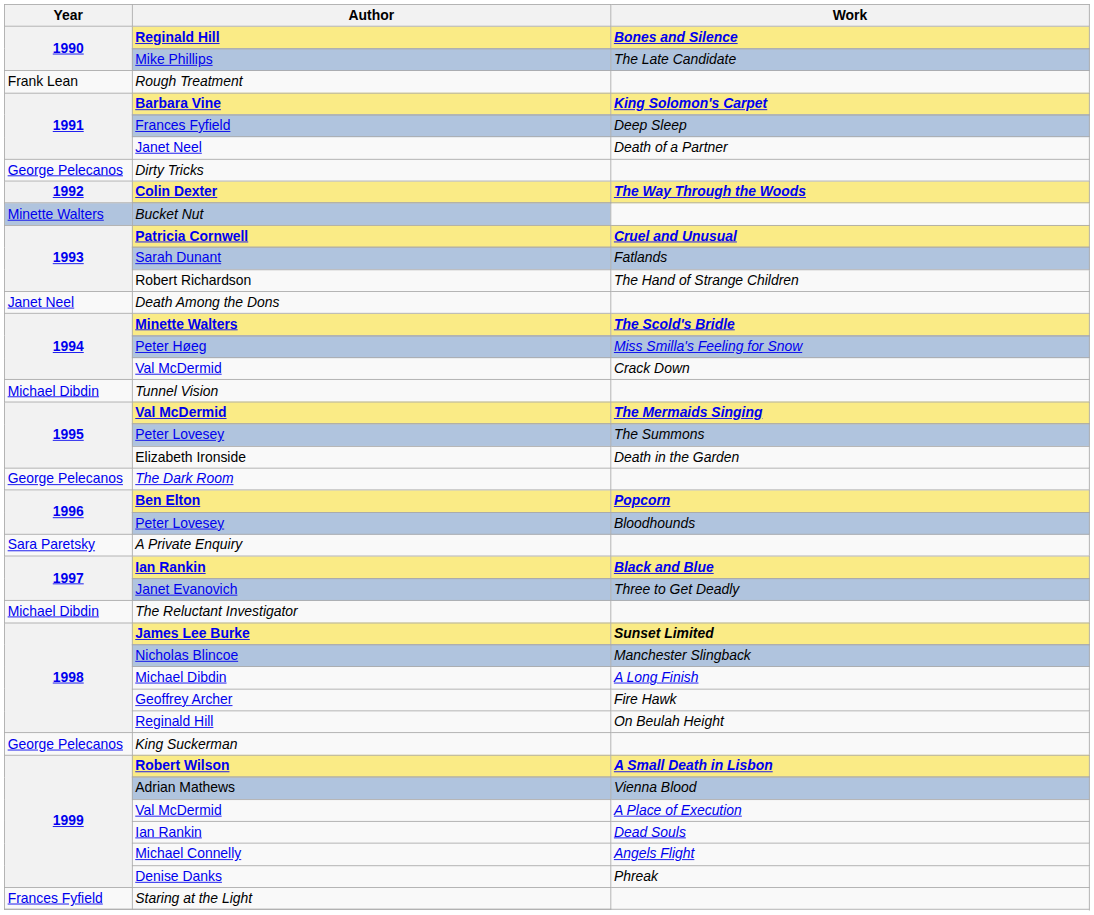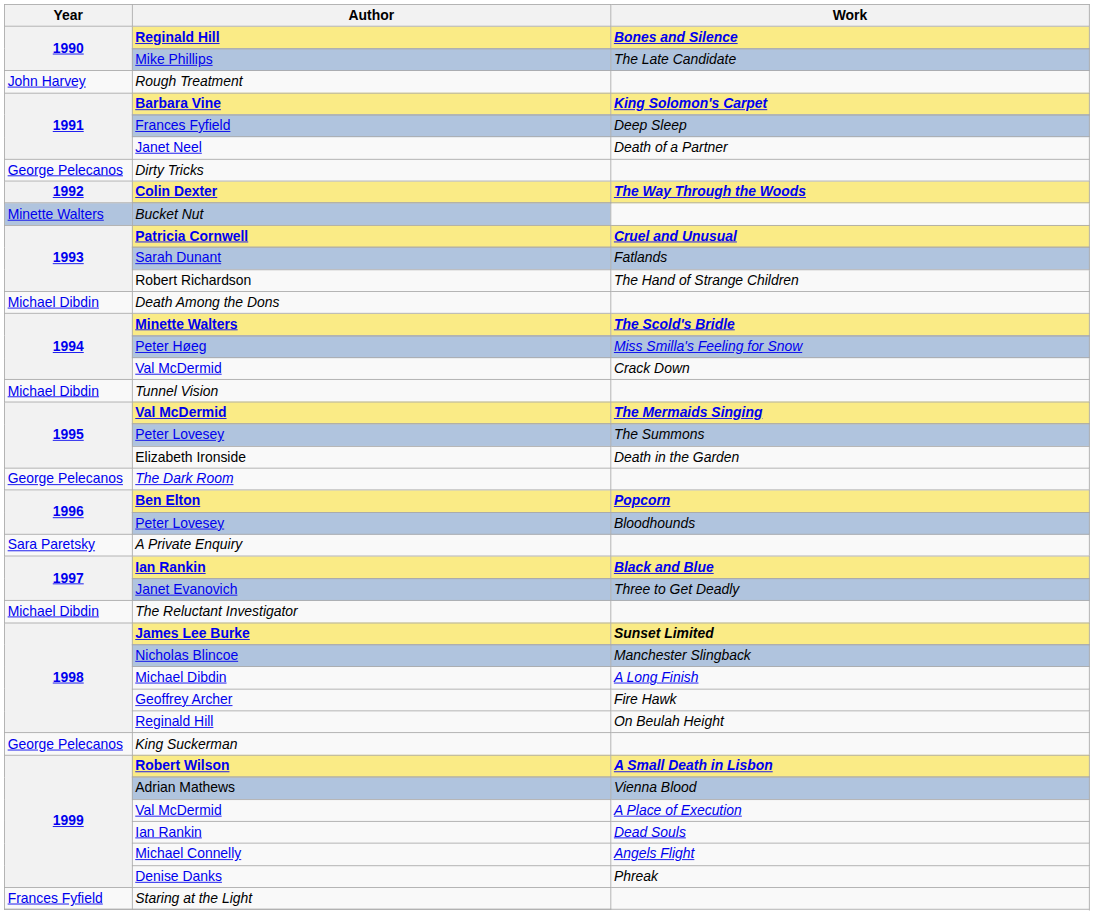Rough Treatment | Year: Frank Lean -> John Harvey
Death Among the Dons | Year: Janet Neel -> Michael Dibdin
